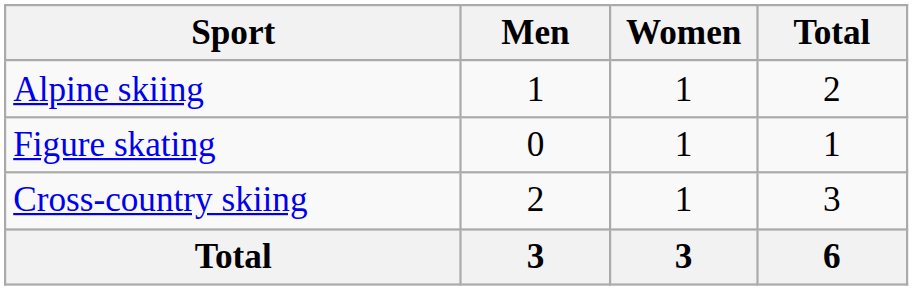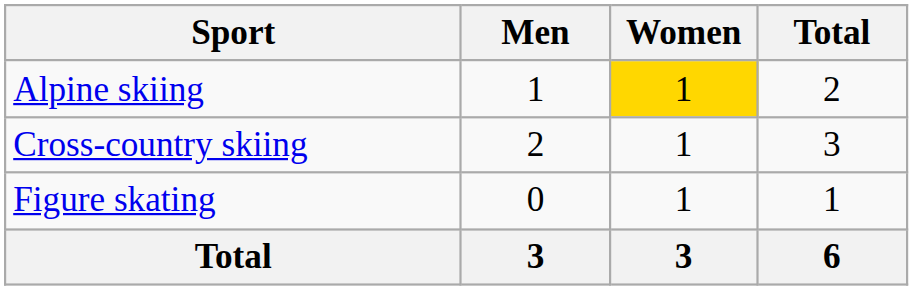Alpine skiing | Women: no background -> gold background
rows swapped: Cross-country skiing <-> Figure skating
